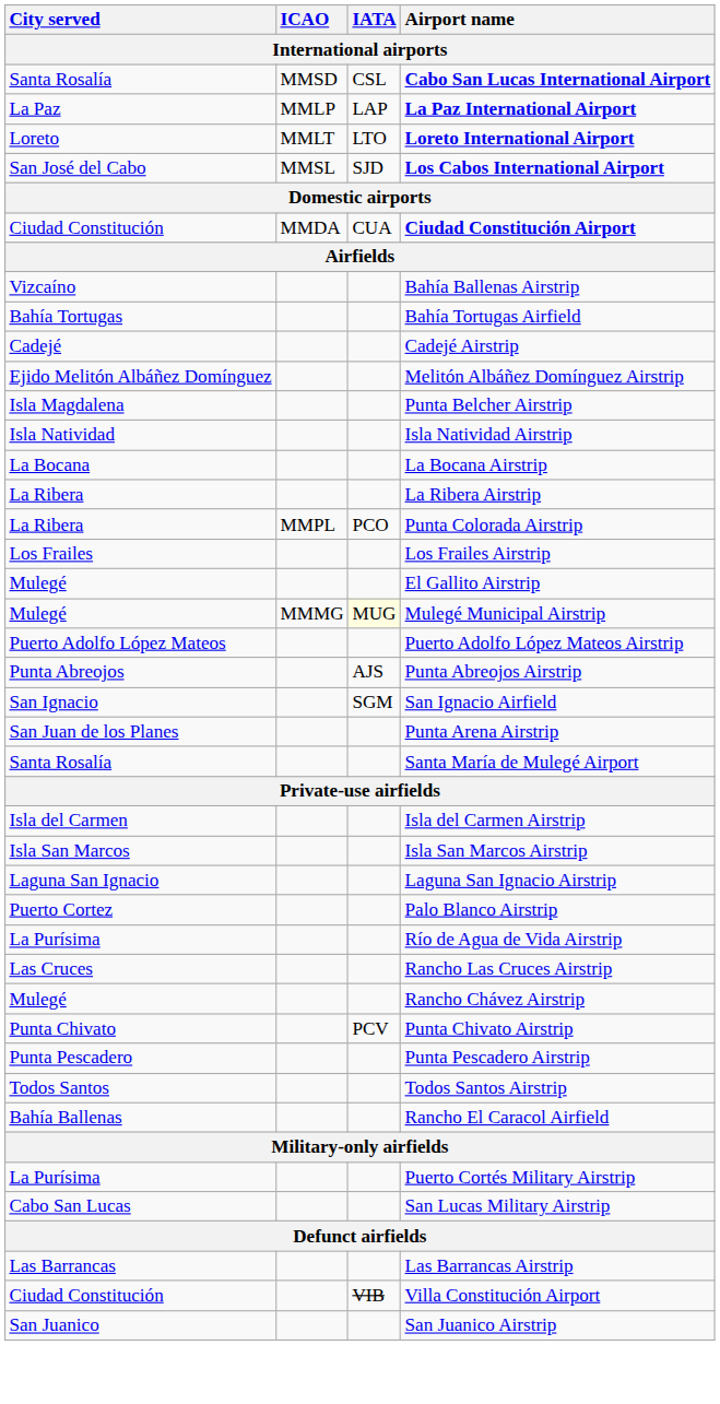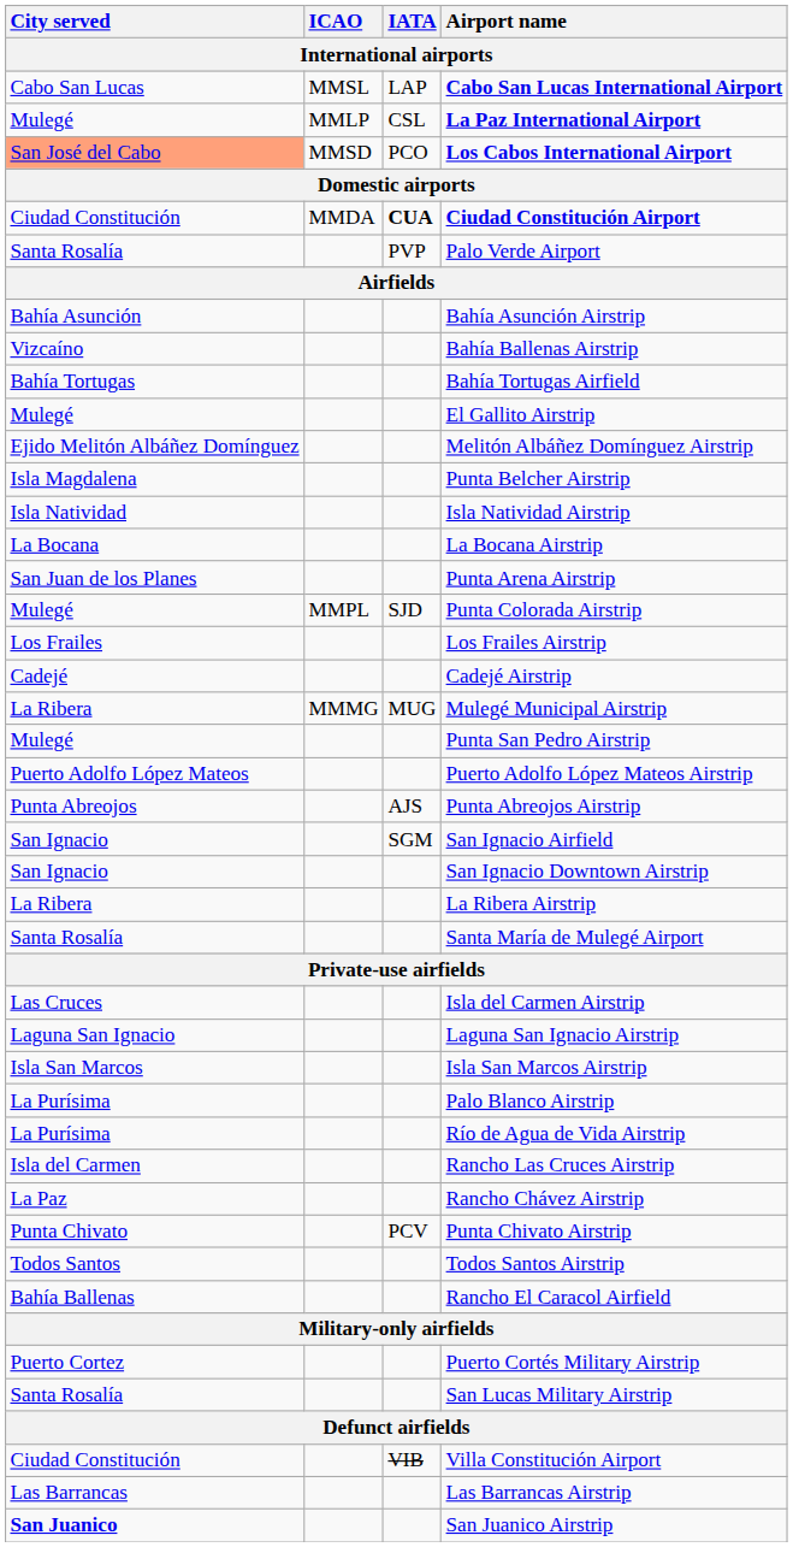Cabo San Lucas International Airport | City served: Santa Rosalía -> Cabo San Lucas
Cabo San Lucas International Airport | ICAO: MMSD -> MMSL
Cabo San Lucas International Airport | IATA: CSL -> LAP
La Paz International Airport | City served: La Paz -> Mulegé
La Paz International Airport | IATA: LAP -> CSL
- row: Loreto | MMLT | LTO | Loreto International Airport
Los Cabos International Airport | City served: no background -> lightsalmon background
Los Cabos International Airport | ICAO: MMSL -> MMSD
Los Cabos International Airport | IATA: SJD -> PCO
Ciudad Constitución Airport | IATA: normal -> bold
+ row: Santa Rosalía | PVP | Palo Verde Airport
+ row: Bahía Asunción | Bahía Asunción Airstrip
rows swapped: Cadejé Airstrip <-> El Gallito Airstrip
rows swapped: La Ribera Airstrip <-> Punta Arena Airstrip
Punta Colorada Airstrip | City served: La Ribera -> Mulegé
Punta Colorada Airstrip | IATA: PCO -> SJD
Mulegé Municipal Airstrip | City served: Mulegé -> La Ribera
Mulegé Municipal Airstrip | IATA: lightyellow background -> no background
+ row: Mulegé | Punta San Pedro Airstrip
+ row: San Ignacio | San Ignacio Downtown Airstrip
Isla del Carmen Airstrip | City served: Isla del Carmen -> Las Cruces
rows swapped: Isla San Marcos Airstrip <-> Laguna San Ignacio Airstrip
Palo Blanco Airstrip | City served: Puerto Cortez -> La Purísima
Rancho Las Cruces Airstrip | City served: Las Cruces -> Isla del Carmen
Rancho Chávez Airstrip | City served: Mulegé -> La Paz
- row: Punta Pescadero | Punta Pescadero Airstrip
Puerto Cortés Military Airstrip | City served: La Purísima -> Puerto Cortez
San Lucas Military Airstrip | City served: Cabo San Lucas -> Santa Rosalía
rows swapped: Villa Constitución Airport <-> Las Barrancas Airstrip
San Juanico Airstrip | City served: normal -> bold
